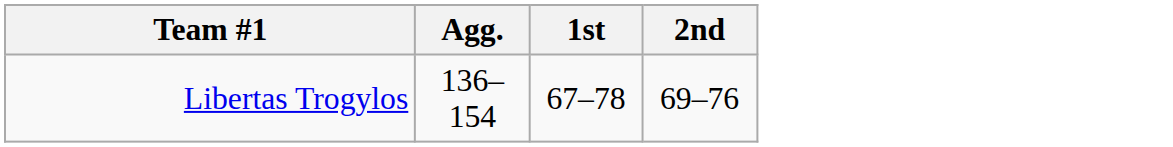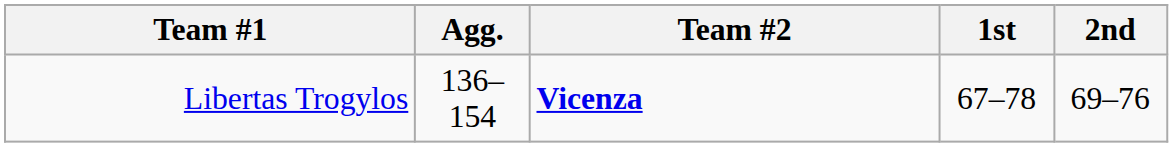+ column: Team #2 | Vicenza
